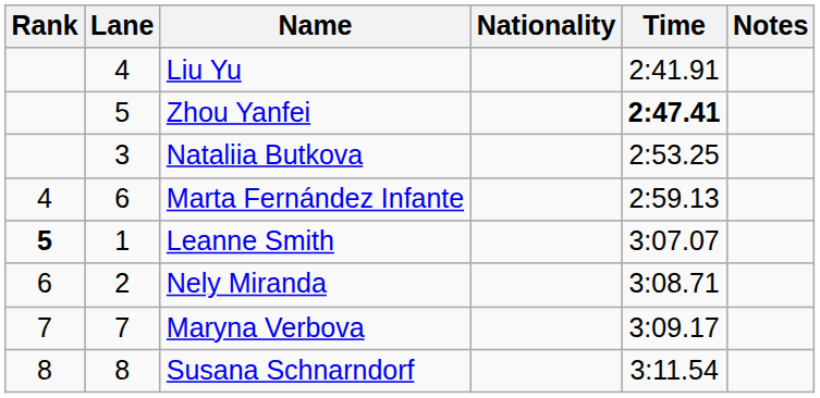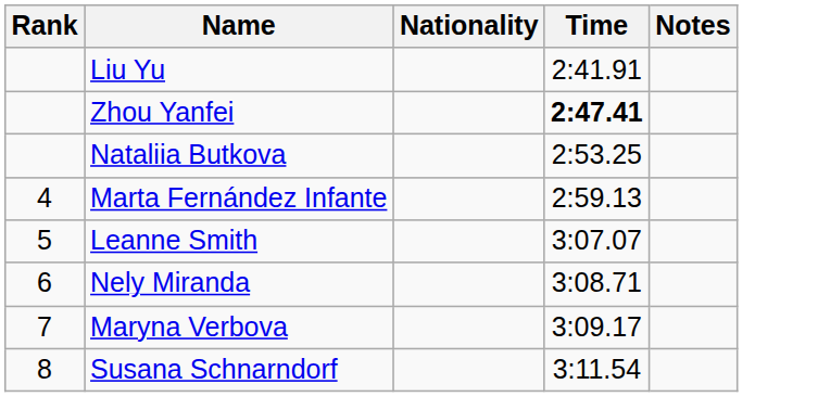- column: Lane | 4 | 5 | 3 | 6 | 1 | 2 | 7 | 8
Leanne Smith | Rank: bold -> normal
